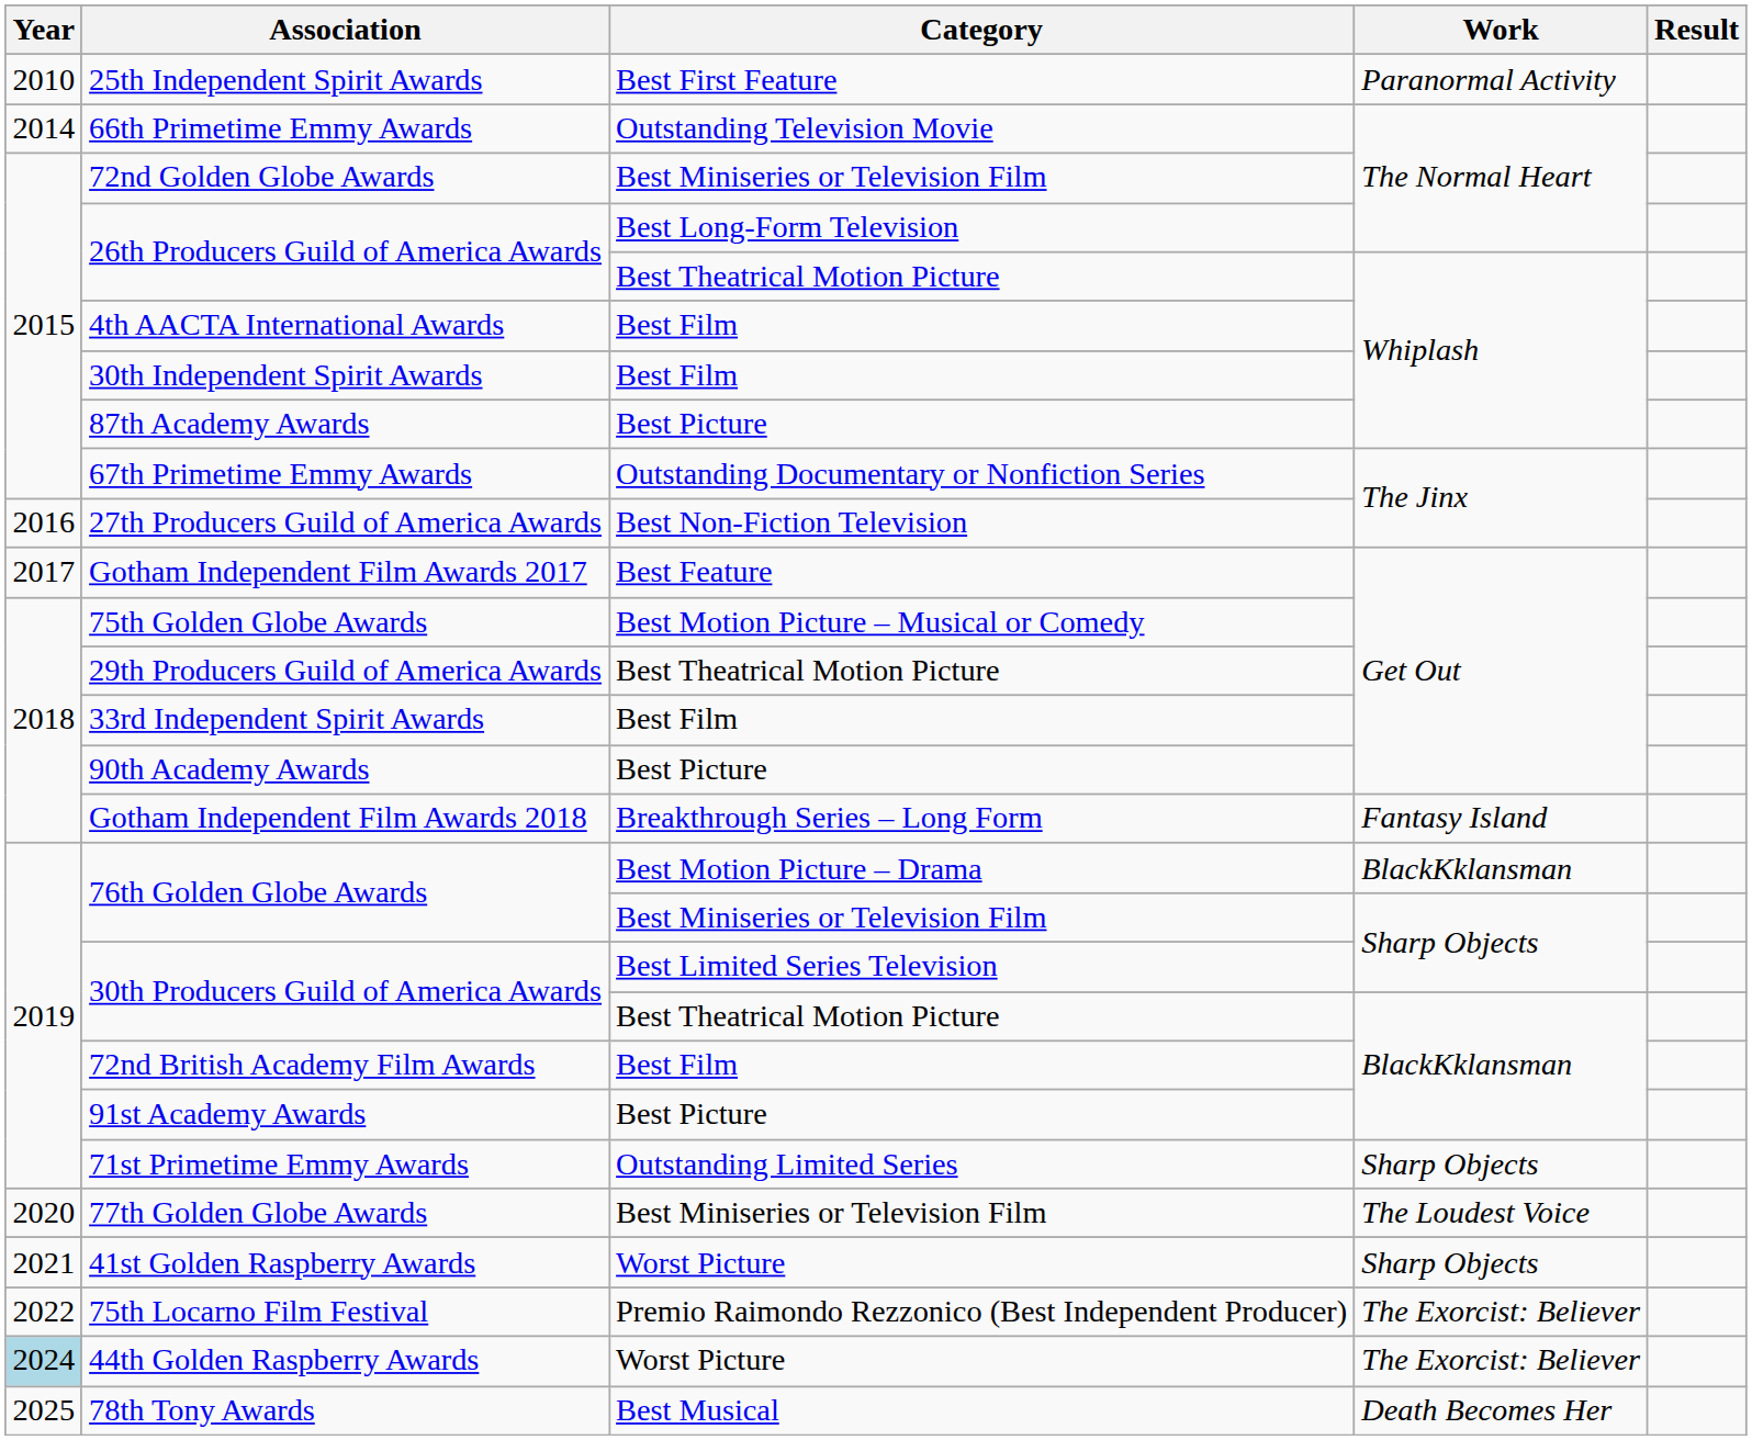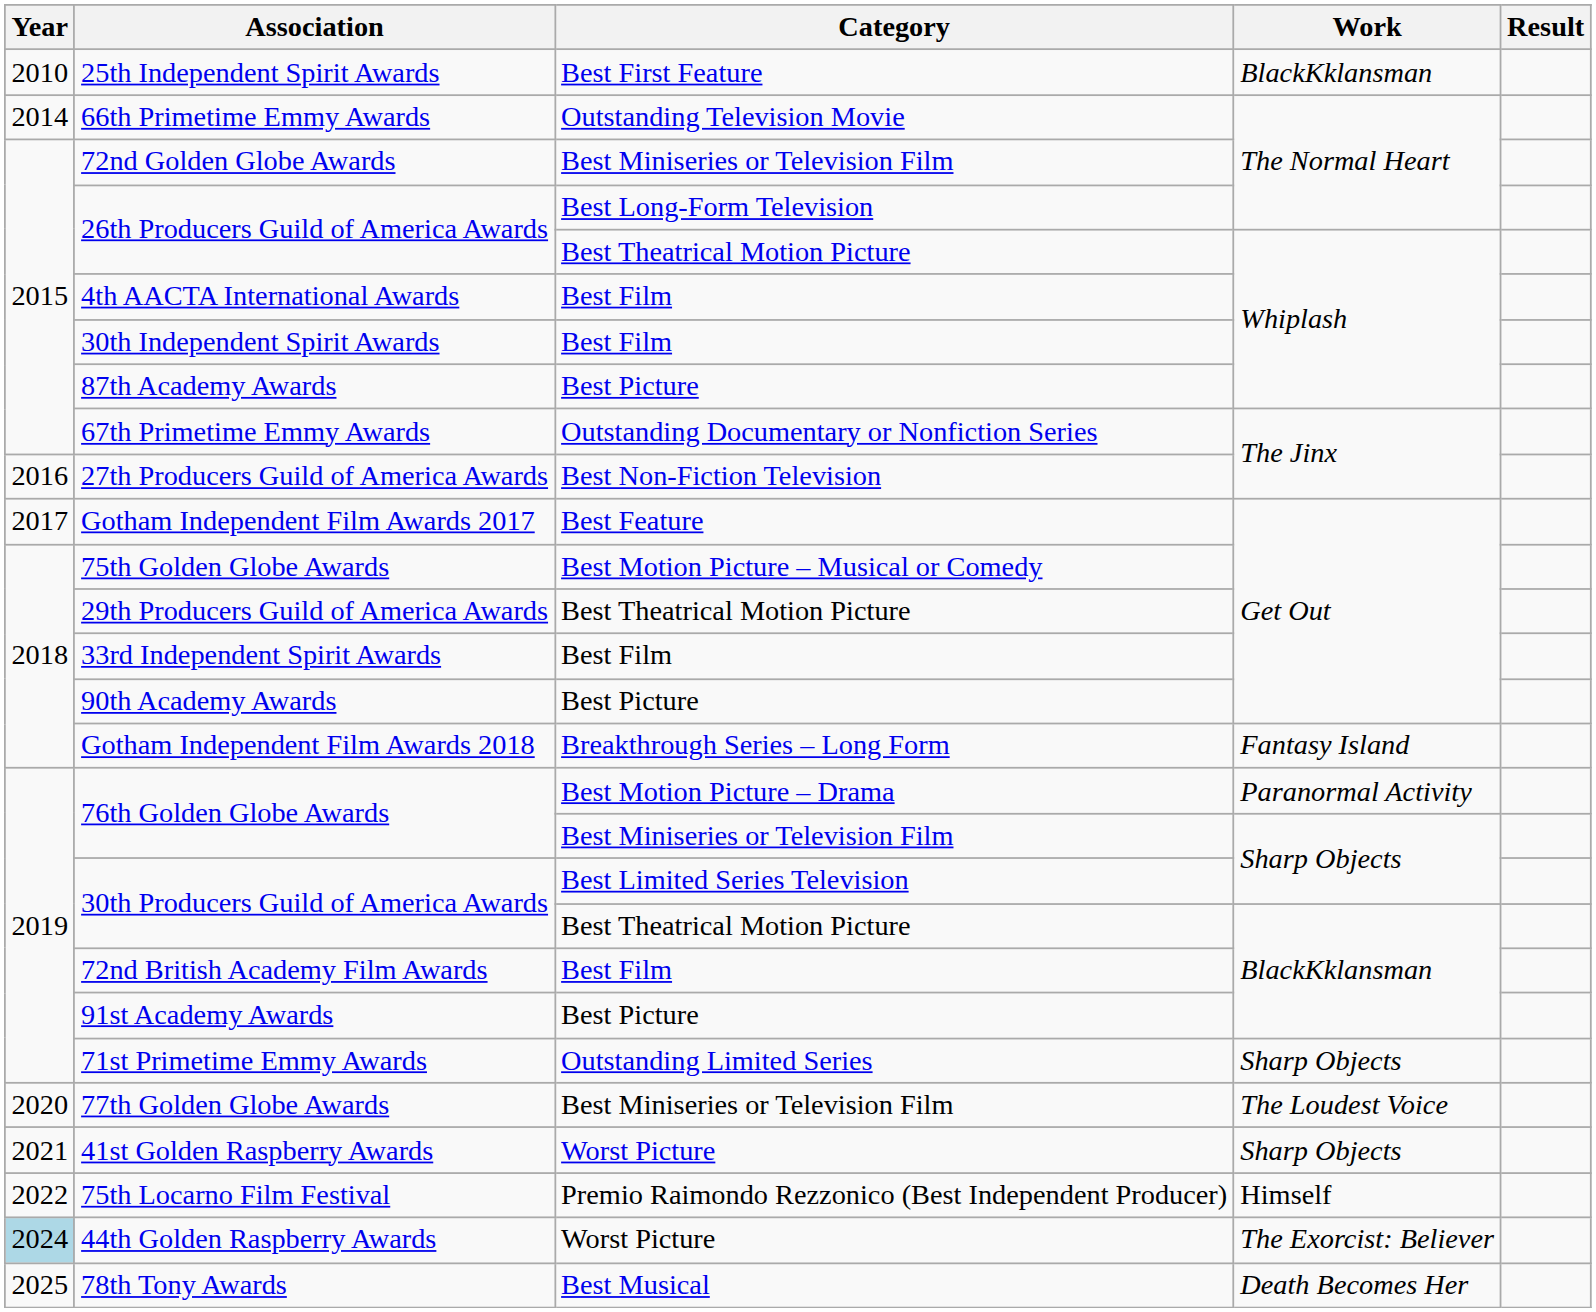25th Independent Spirit Awards | Work: Paranormal Activity -> BlackKklansman
76th Golden Globe Awards / Best Motion Picture – Drama | Work: BlackKklansman -> Paranormal Activity
75th Locarno Film Festival | Work: The Exorcist: Believer -> Himself
